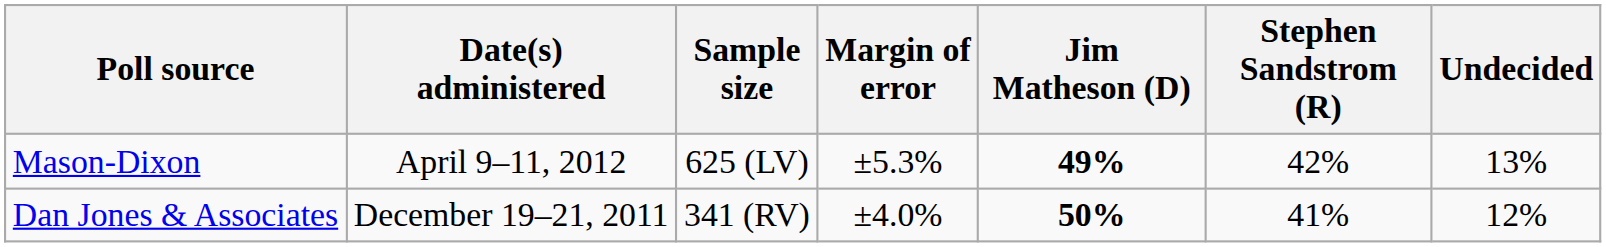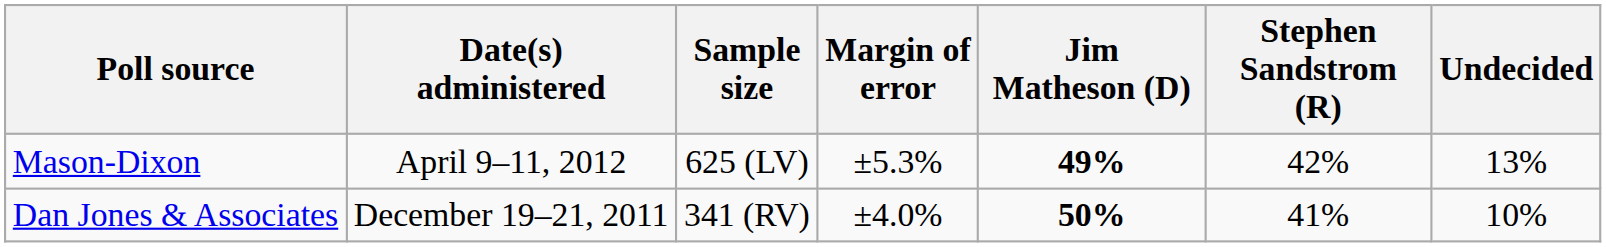Dan Jones & Associates | Undecided: 12% -> 10%
